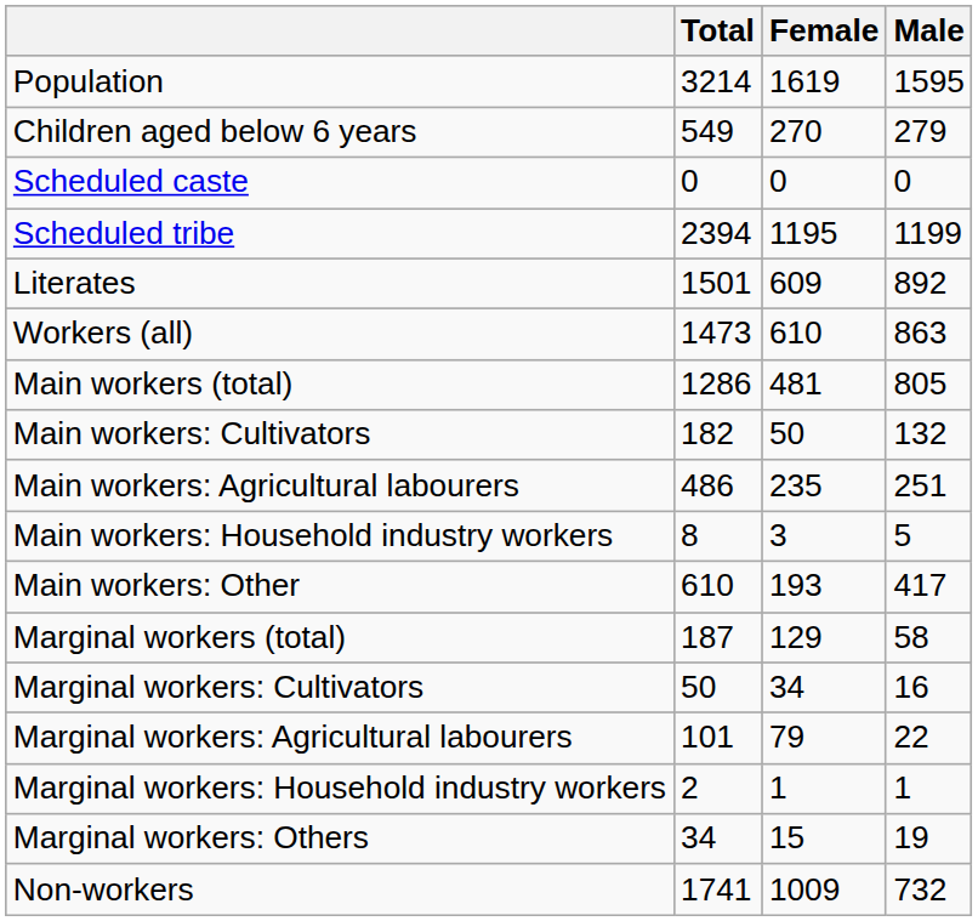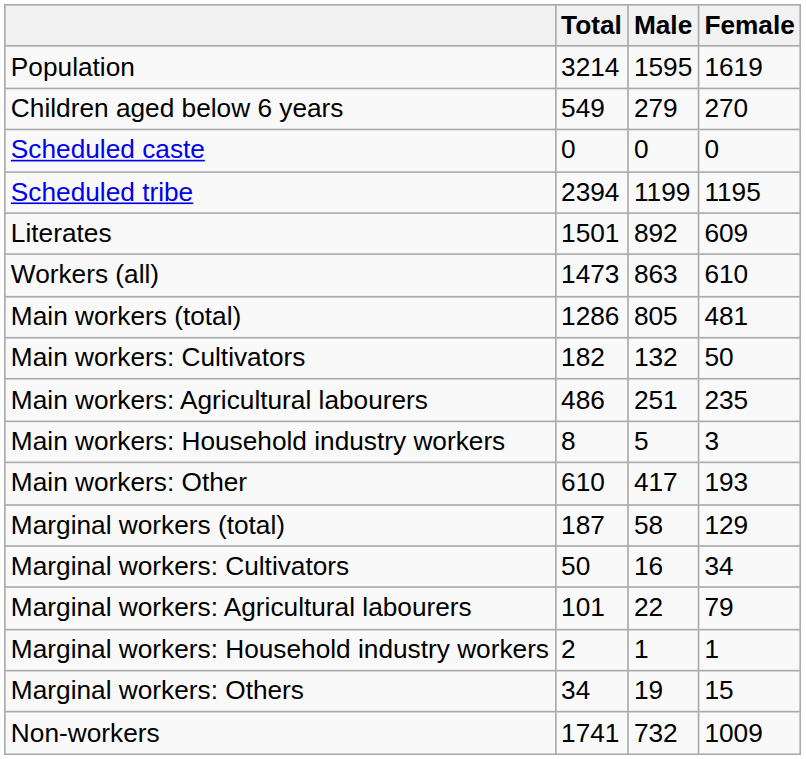columns swapped: Male <-> Female
